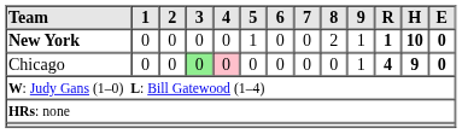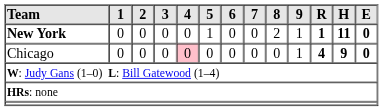New York | H: 10 -> 11
Chicago | 3: lightgreen background -> no background
